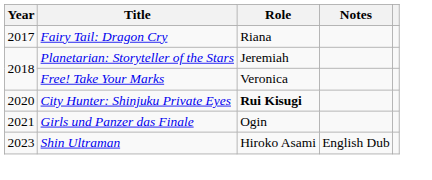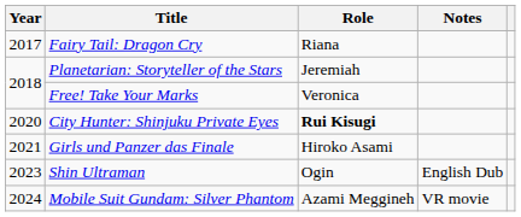Girls und Panzer das Finale | Role: Ogin -> Hiroko Asami
Shin Ultraman | Role: Hiroko Asami -> Ogin
+ row: 2024 | Mobile Suit Gundam: Silver Phantom | Azami Meggineh | VR movie
